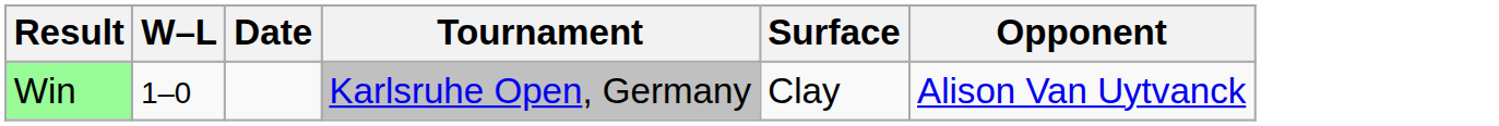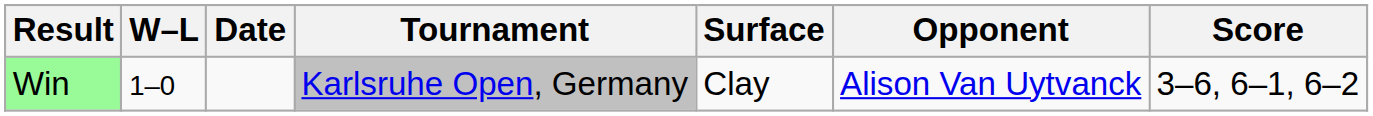+ column: Score | 3–6, 6–1, 6–2
